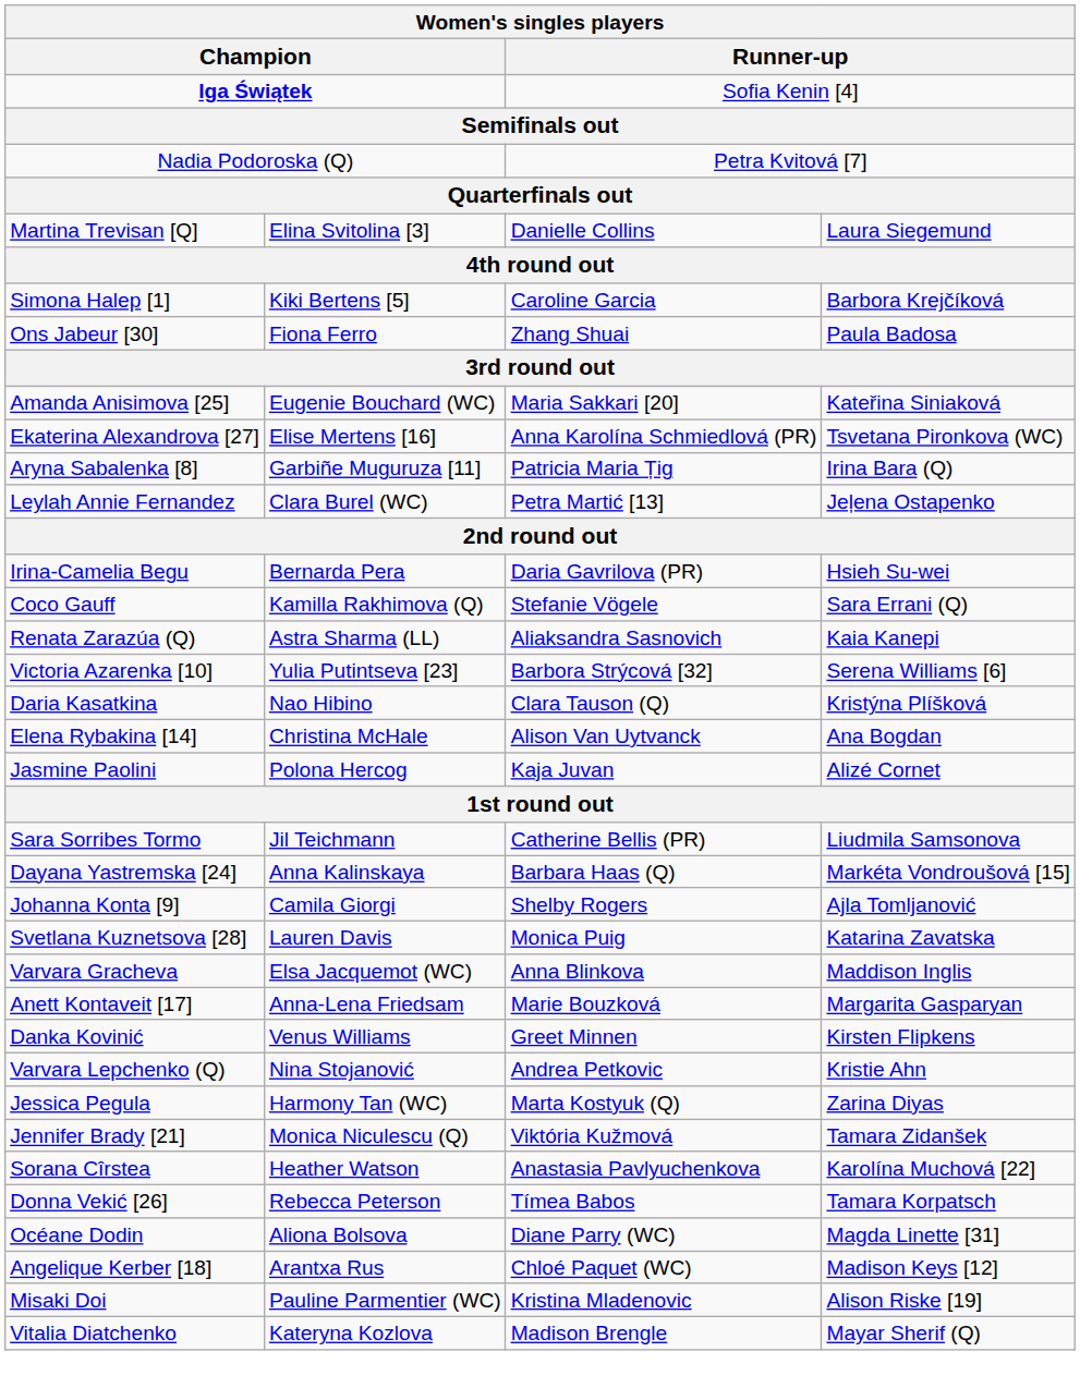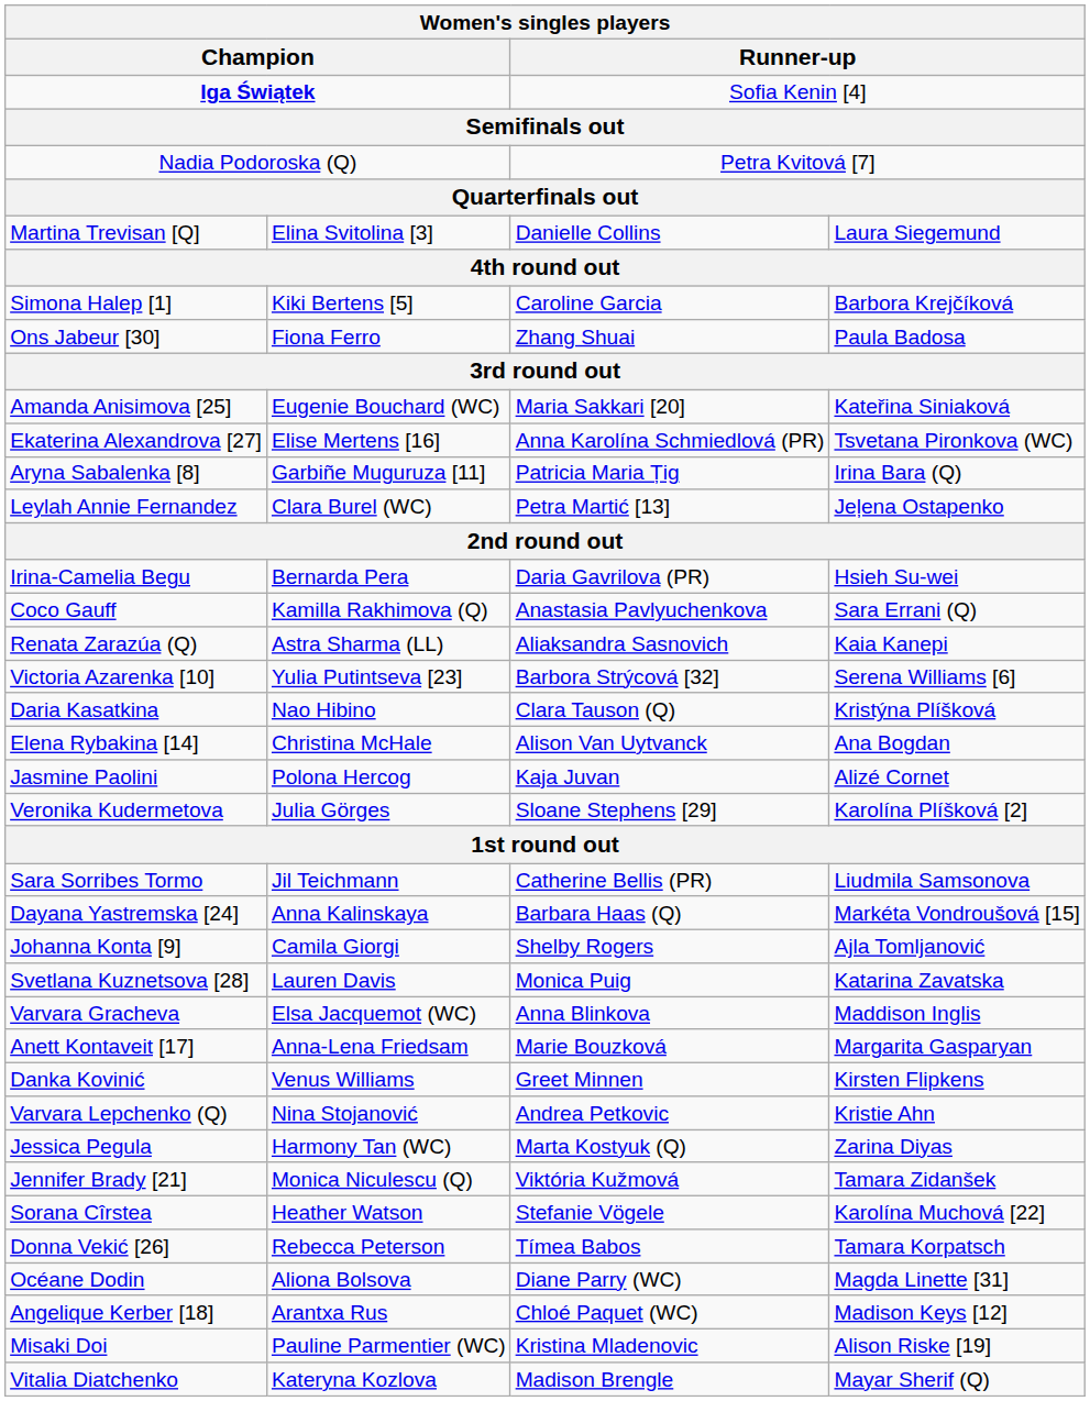Coco Gauff | column 3: Stefanie Vögele -> Anastasia Pavlyuchenkova
+ row: Veronika Kudermetova | Julia Görges | Sloane Stephens [29] | Karolína Plíšková [2]
Sorana Cîrstea | column 3: Anastasia Pavlyuchenkova -> Stefanie Vögele
